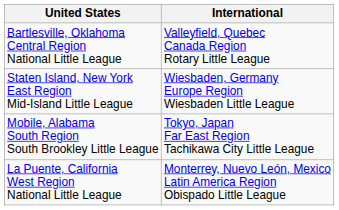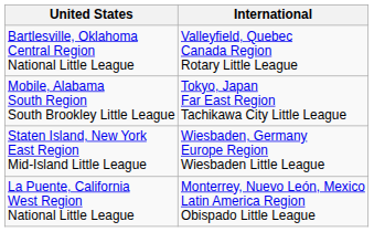rows swapped: Staten Island, New York East Region Mid-Island Little League <-> Mobile, Alabama South Region South Brookley Little League
